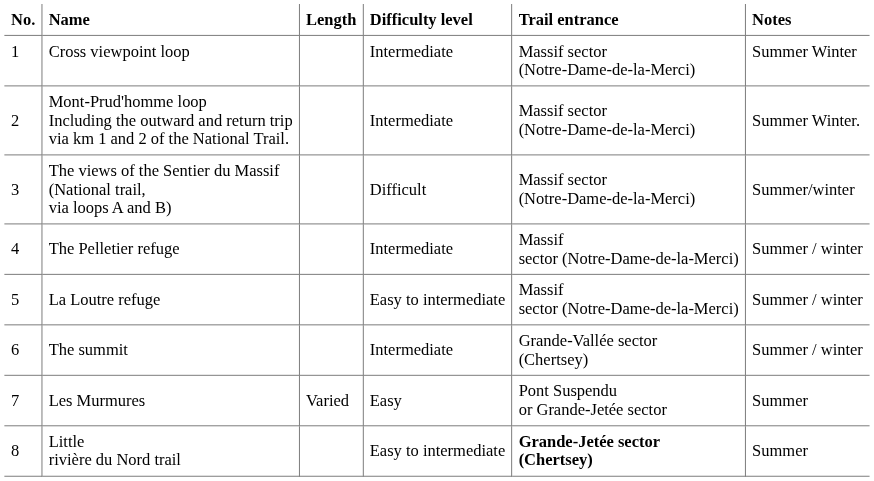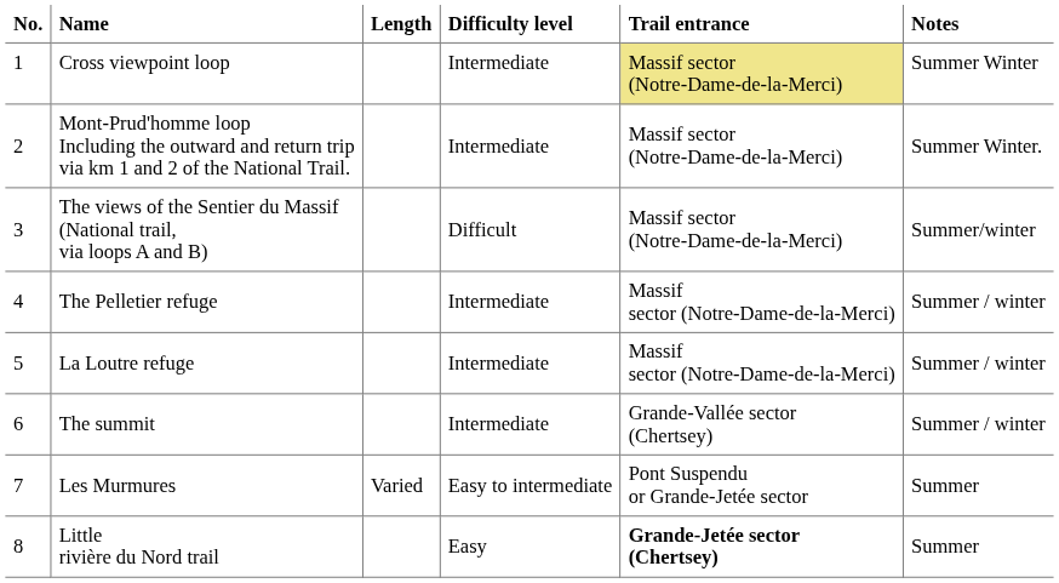Cross viewpoint loop | Trail entrance: no background -> khaki background
La Loutre refuge | Difficulty level: Easy to intermediate -> Intermediate
Les Murmures | Difficulty level: Easy -> Easy to intermediate
Little rivière du Nord trail | Difficulty level: Easy to intermediate -> Easy
